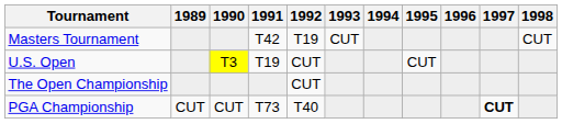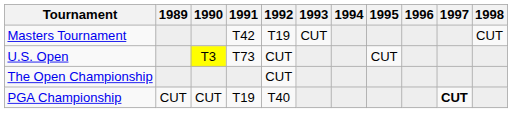U.S. Open | 1991: T19 -> T73
PGA Championship | 1991: T73 -> T19
